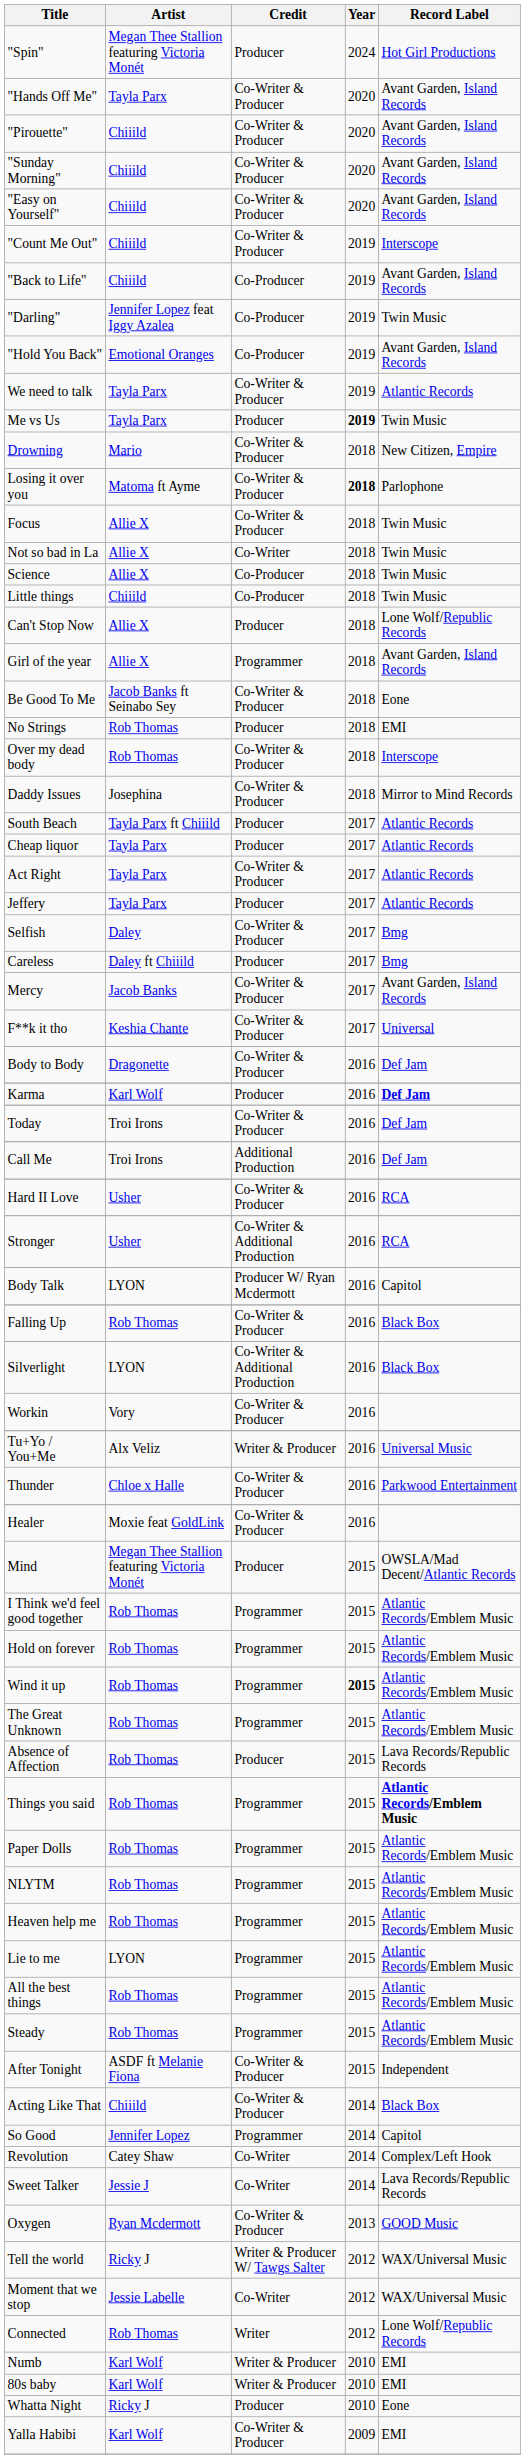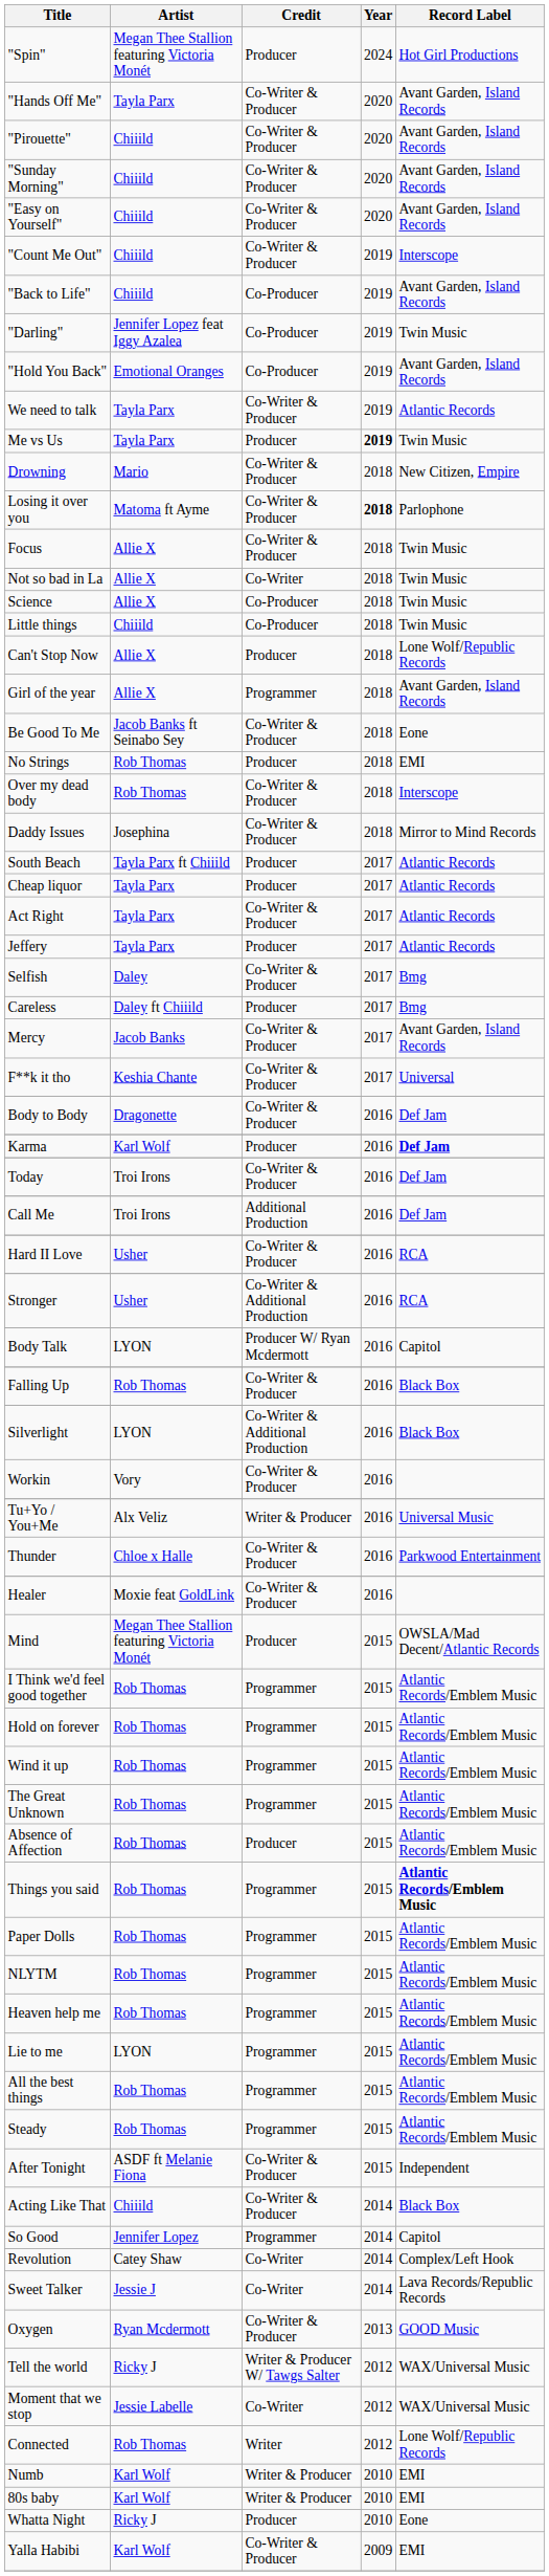Wind it up | Year: bold -> normal
Absence of Affection | Record Label: Lava Records/Republic Records -> Atlantic Records/Emblem Music
